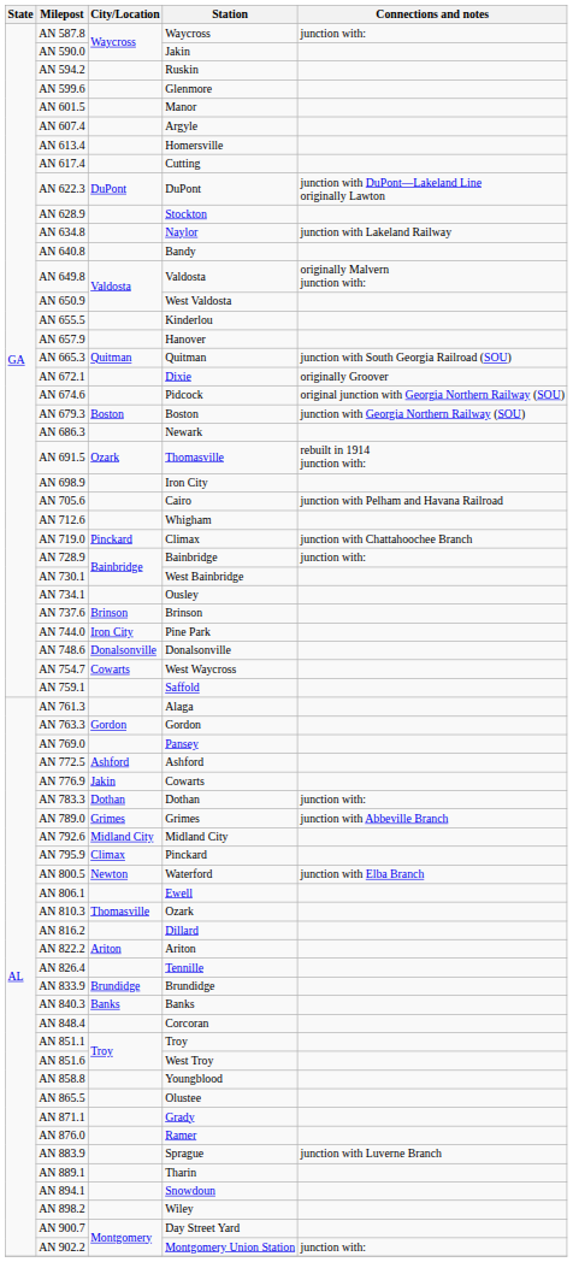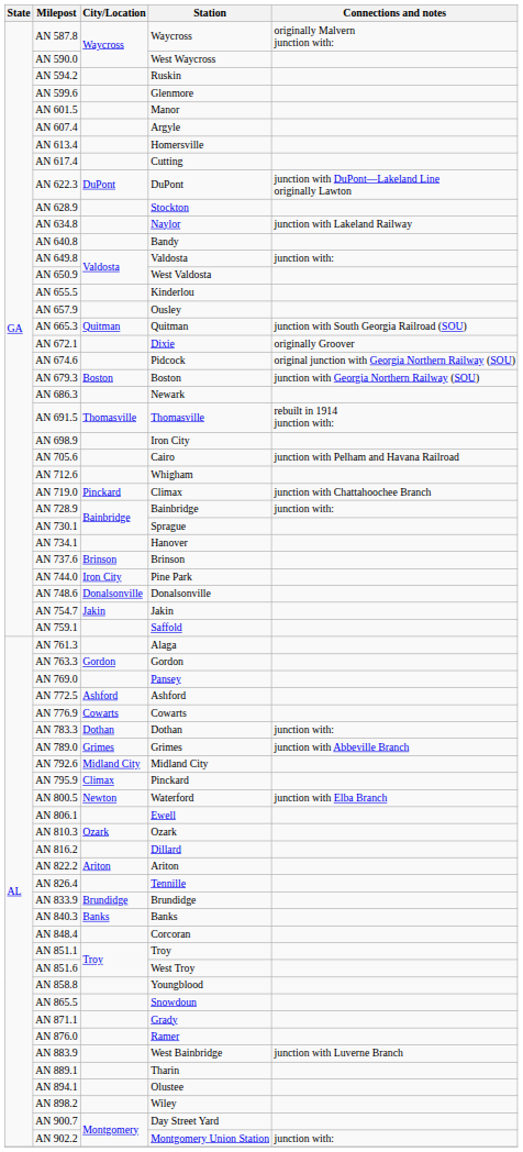AN 587.8 | Connections and notes: junction with: -> originally Malvern junction with:
AN 590.0 | Station: Jakin -> West Waycross
AN 649.8 | Connections and notes: originally Malvern junction with: -> junction with:
AN 657.9 | Station: Hanover -> Ousley
AN 691.5 | City/Location: Ozark -> Thomasville
AN 730.1 | Station: West Bainbridge -> Sprague
AN 734.1 | Station: Ousley -> Hanover
AN 754.7 | City/Location: Cowarts -> Jakin
AN 754.7 | Station: West Waycross -> Jakin
AN 776.9 | City/Location: Jakin -> Cowarts
AN 810.3 | City/Location: Thomasville -> Ozark
AN 865.5 | Station: Olustee -> Snowdoun
AN 883.9 | Station: Sprague -> West Bainbridge
AN 894.1 | Station: Snowdoun -> Olustee
